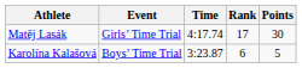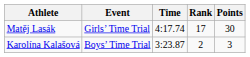Karolína Kalašová | Rank: 6 -> 2
Karolína Kalašová | Points: 5 -> 3
